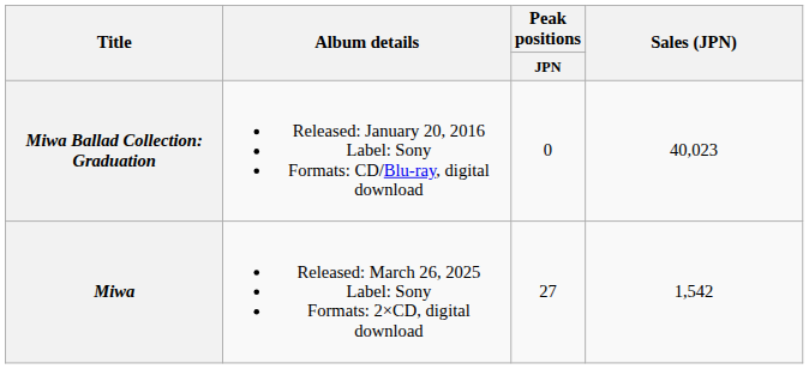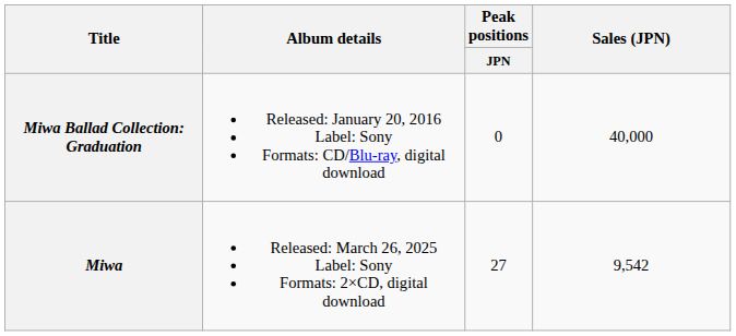Miwa Ballad Collection: Graduation | Sales (JPN): 40,023 -> 40,000
Miwa | Sales (JPN): 1,542 -> 9,542
